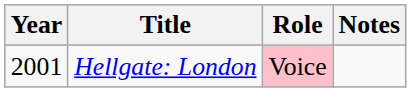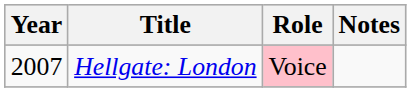Hellgate: London | Year: 2001 -> 2007
